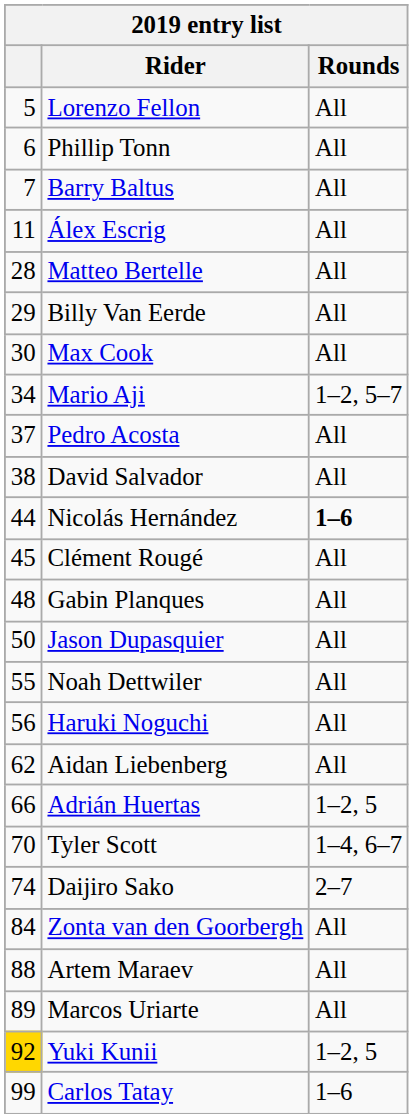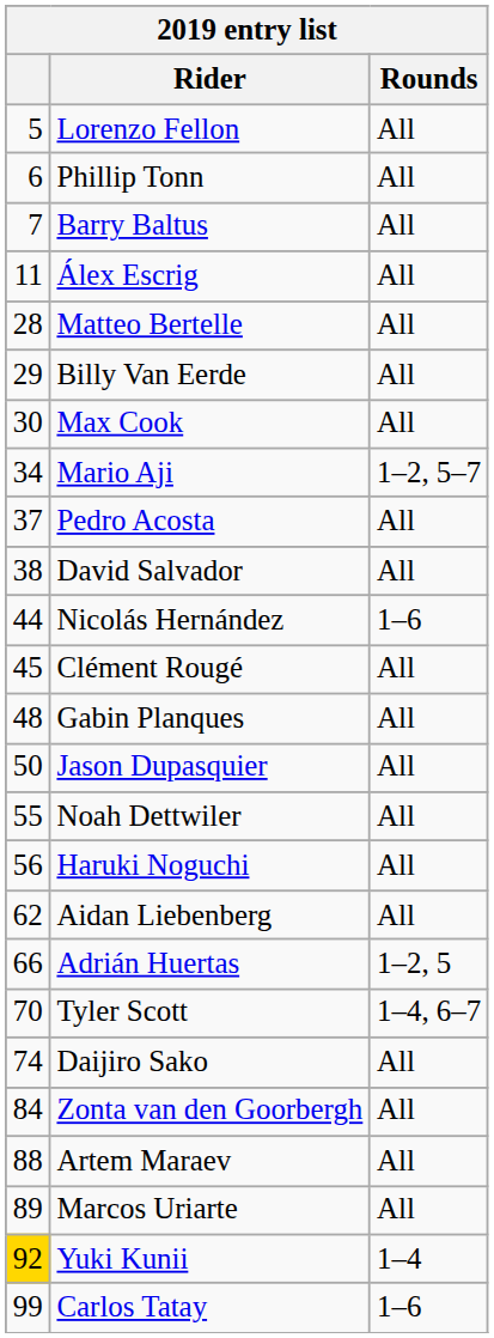Nicolás Hernández | Rounds: bold -> normal
Daijiro Sako | Rounds: 2–7 -> All
Yuki Kunii | Rounds: 1–2, 5 -> 1–4
